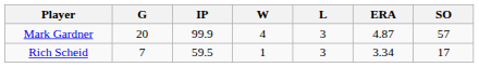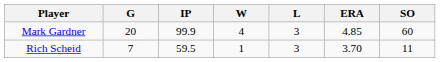Mark Gardner | ERA: 4.87 -> 4.85
Mark Gardner | SO: 57 -> 60
Rich Scheid | ERA: 3.34 -> 3.70
Rich Scheid | SO: 17 -> 11
